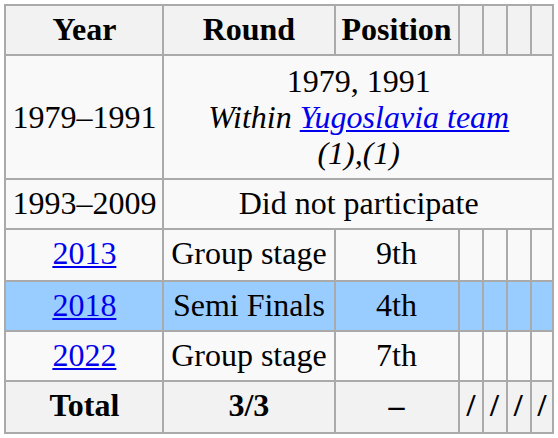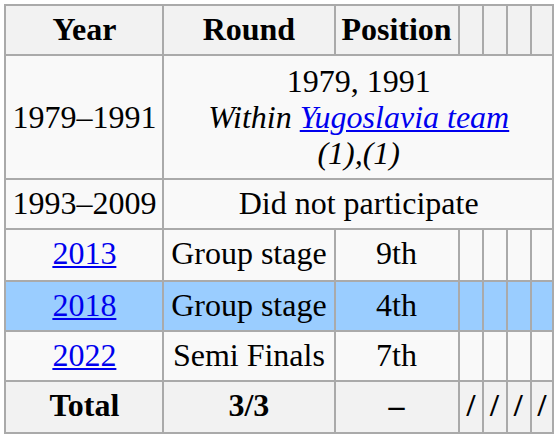4th | Round: Semi Finals -> Group stage
7th | Round: Group stage -> Semi Finals
